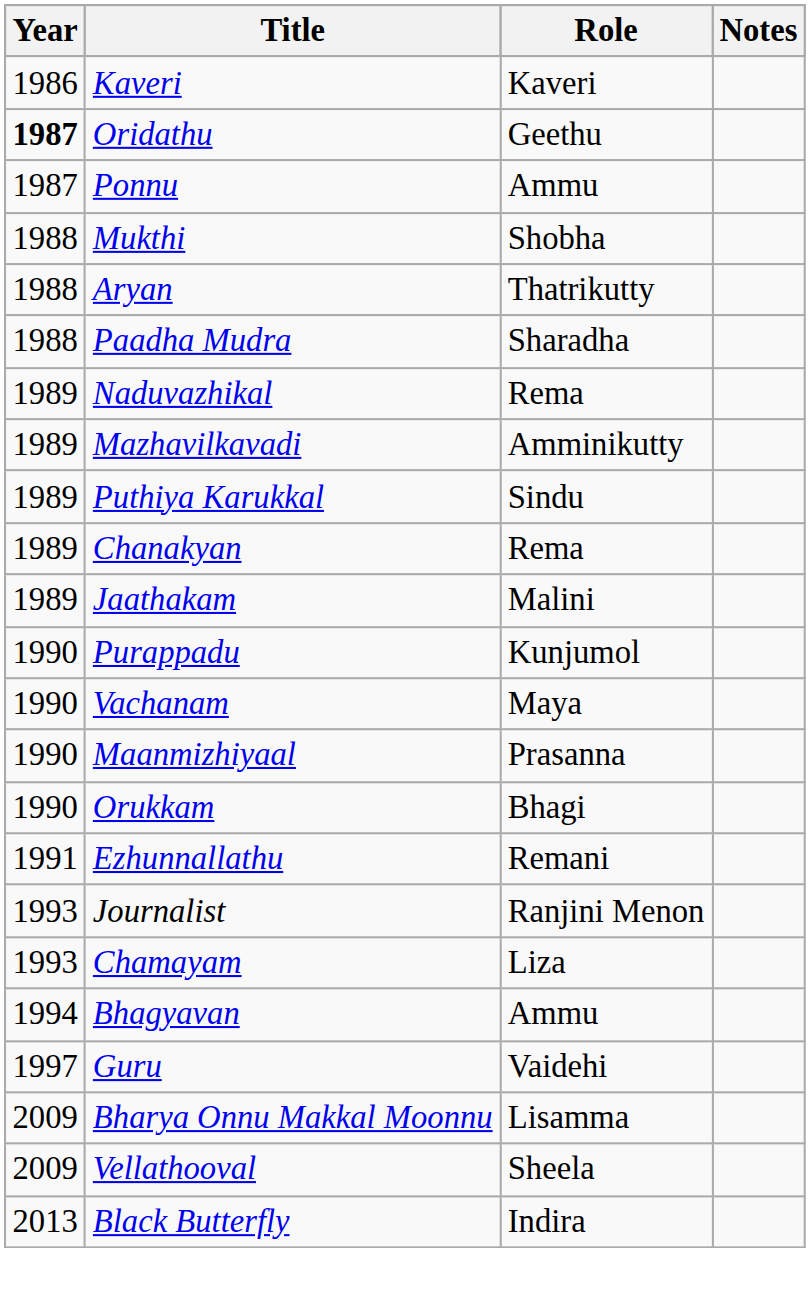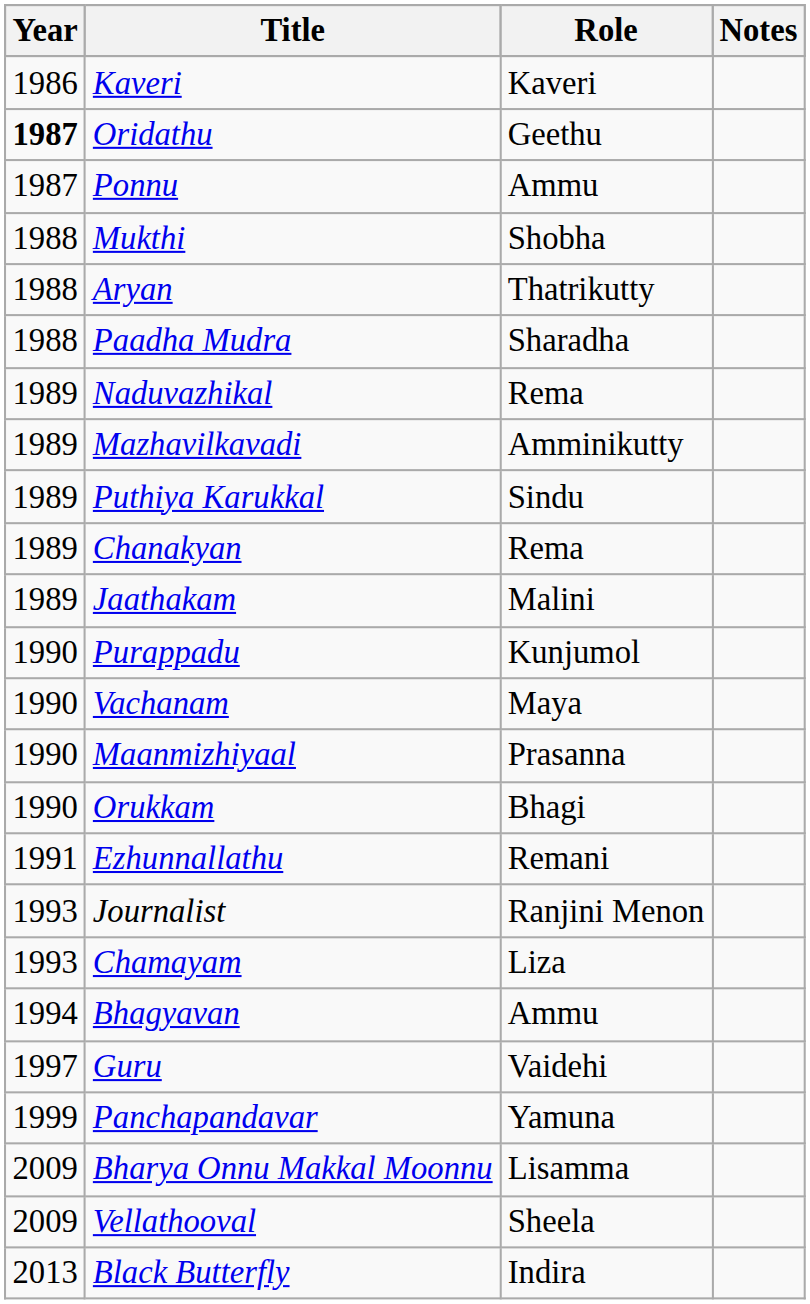+ row: 1999 | Panchapandavar | Yamuna
